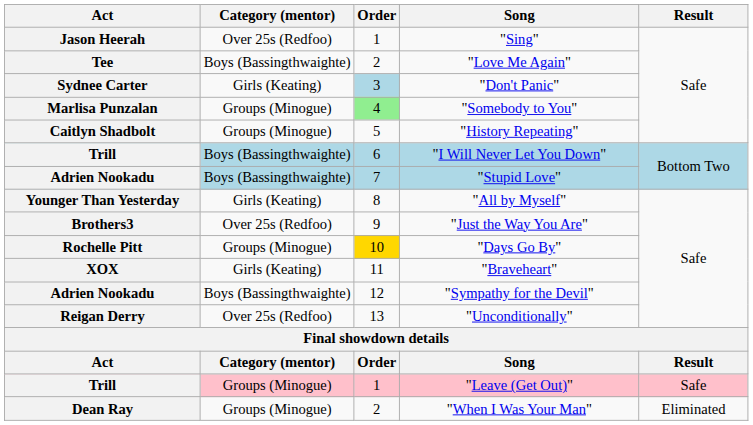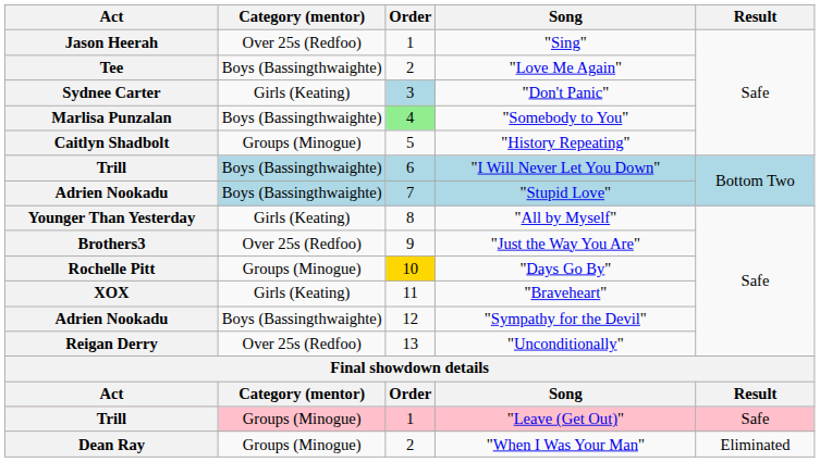"Somebody to You" | Category (mentor): Groups (Minogue) -> Boys (Bassingthwaighte)
